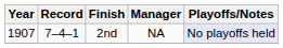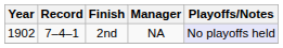2nd | Year: 1907 -> 1902
